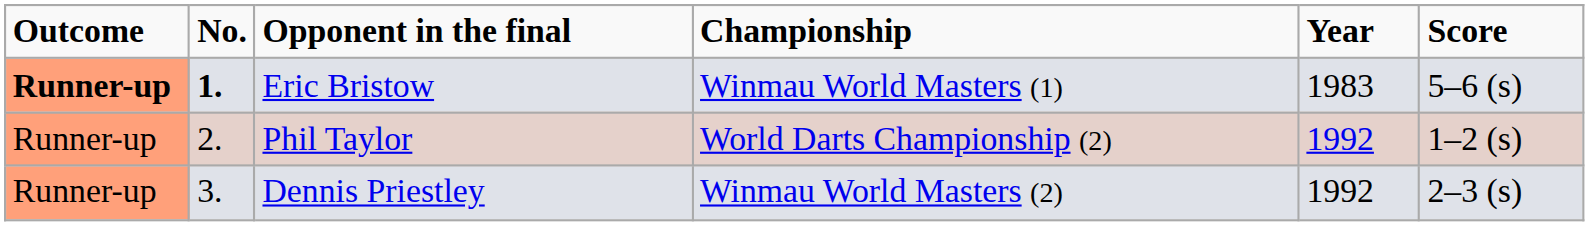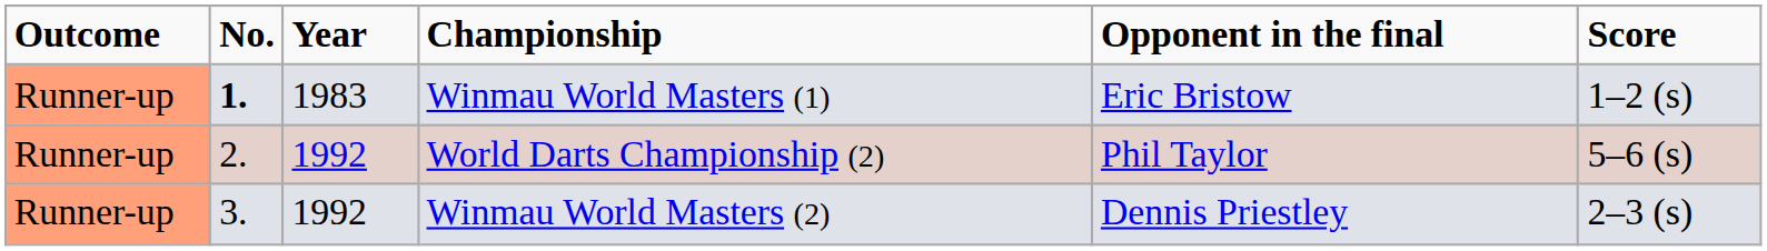columns swapped: Year <-> Opponent in the final
Winmau World Masters (1) | Outcome: bold -> normal
Winmau World Masters (1) | Score: 5–6 (s) -> 1–2 (s)
World Darts Championship (2) | Score: 1–2 (s) -> 5–6 (s)
